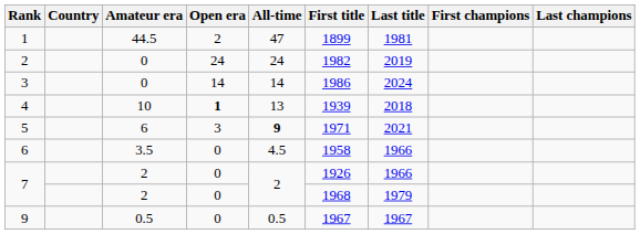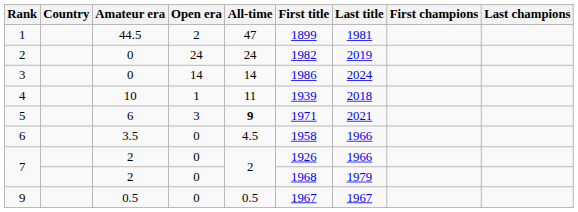4 | Open era: bold -> normal
4 | All-time: 13 -> 11
